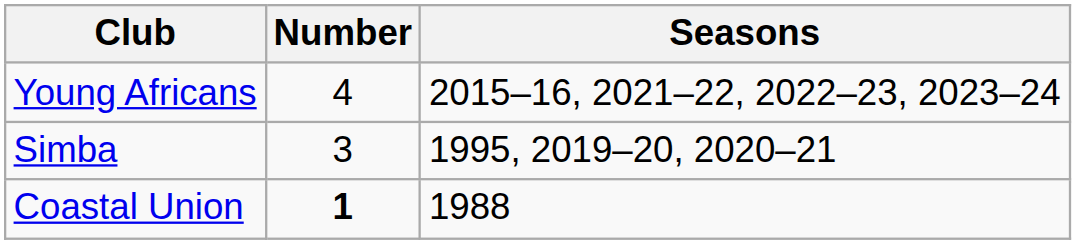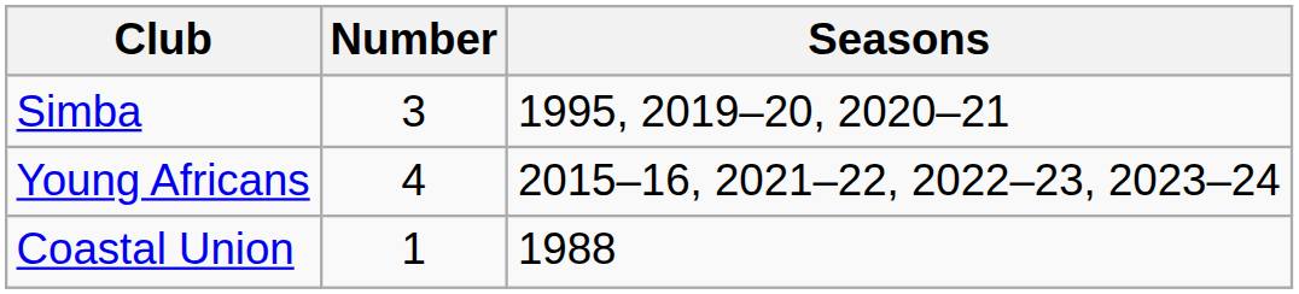rows swapped: Young Africans <-> Simba
Coastal Union | Number: bold -> normal
